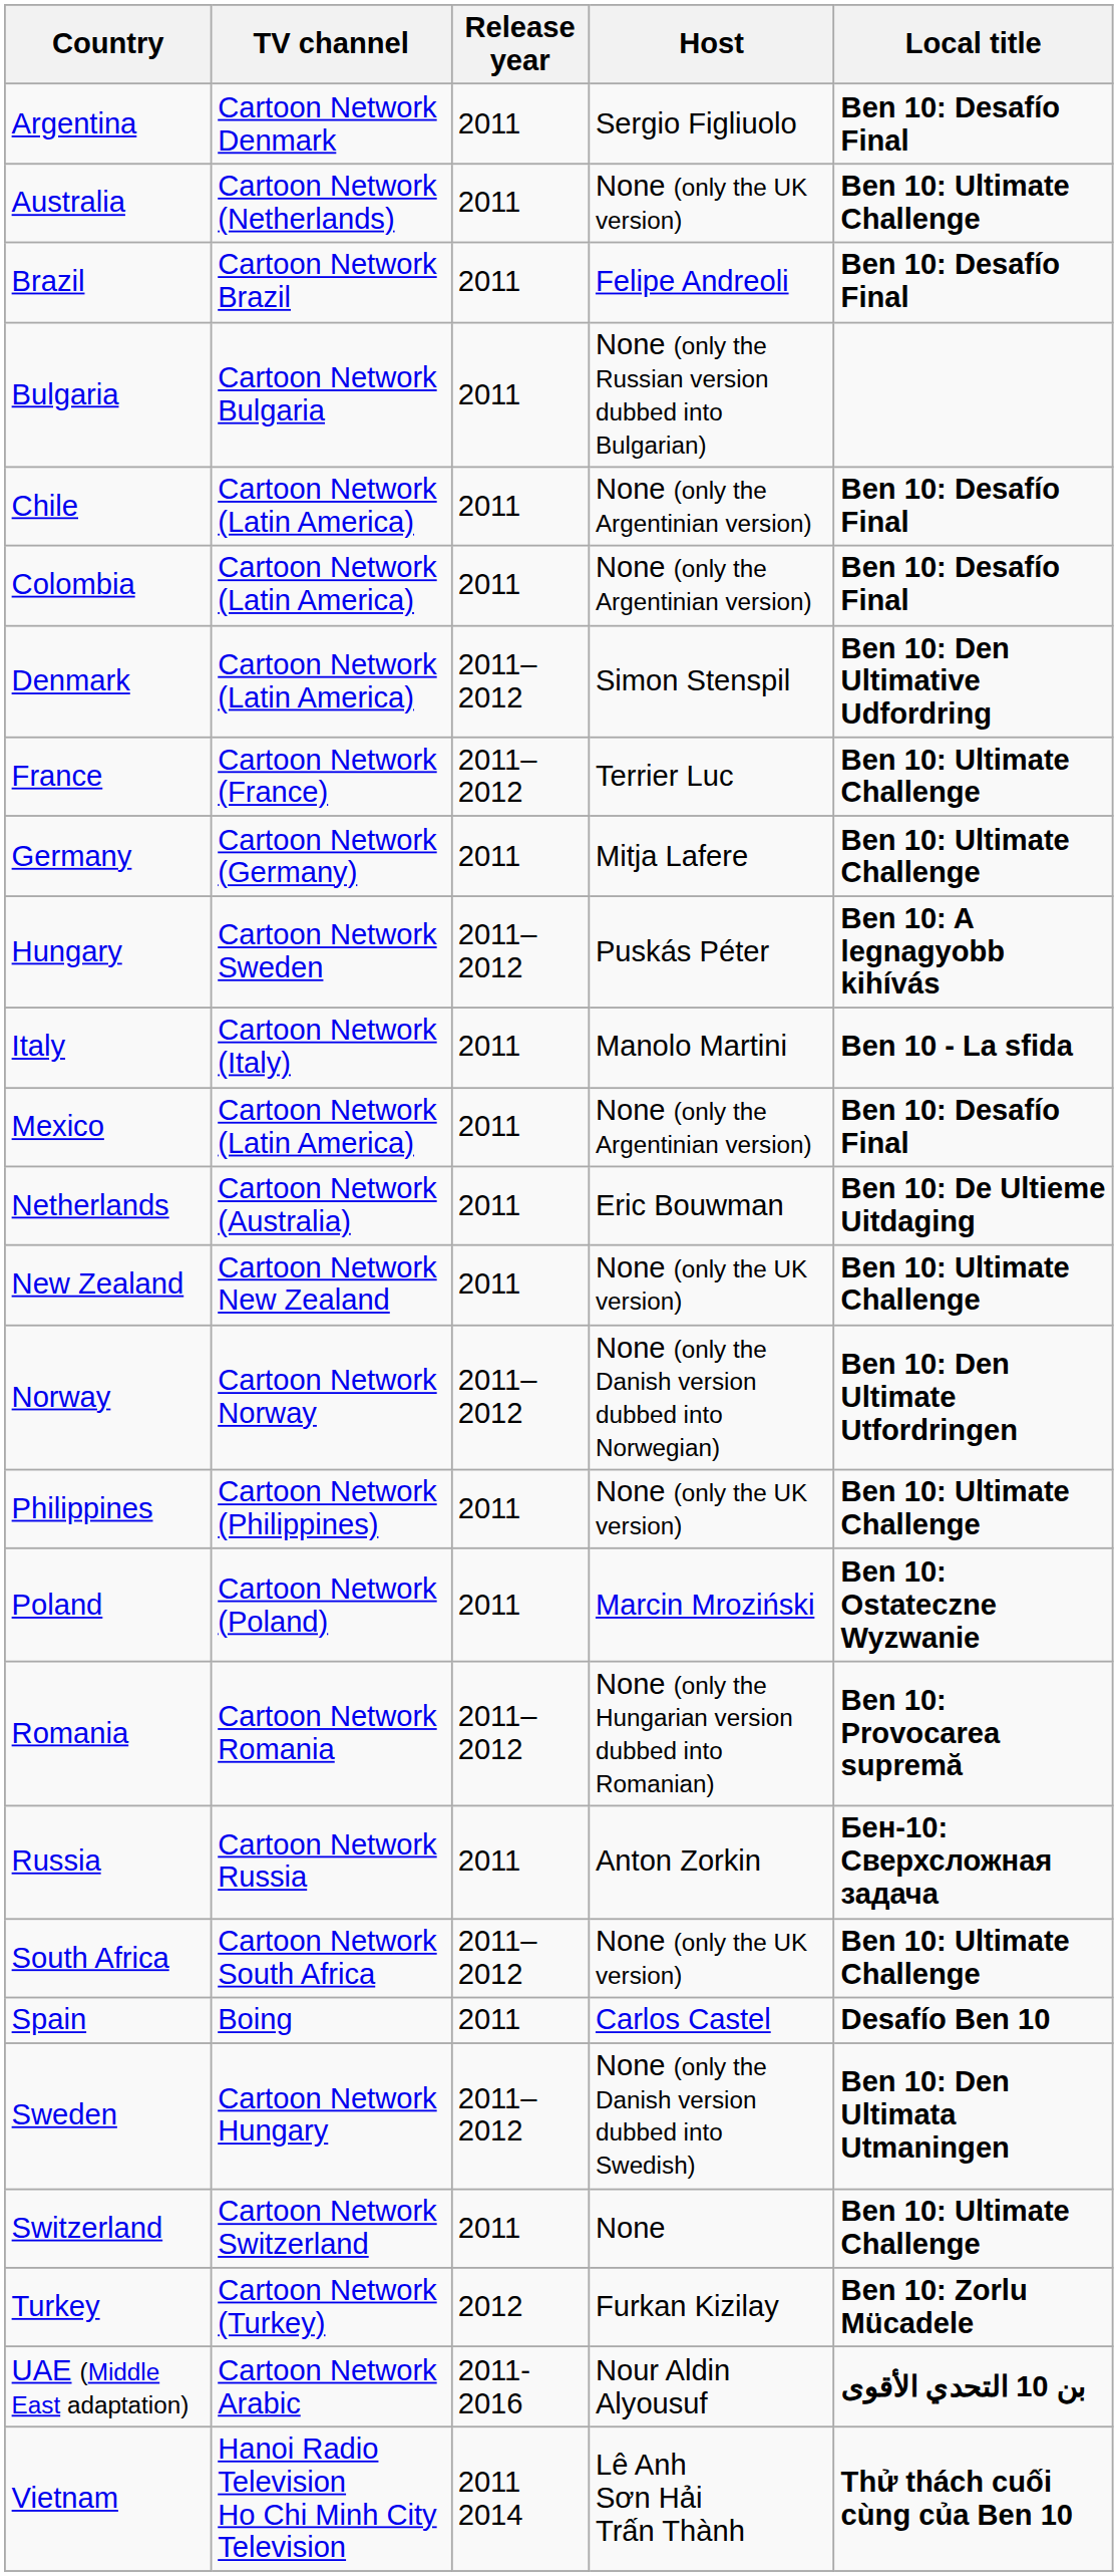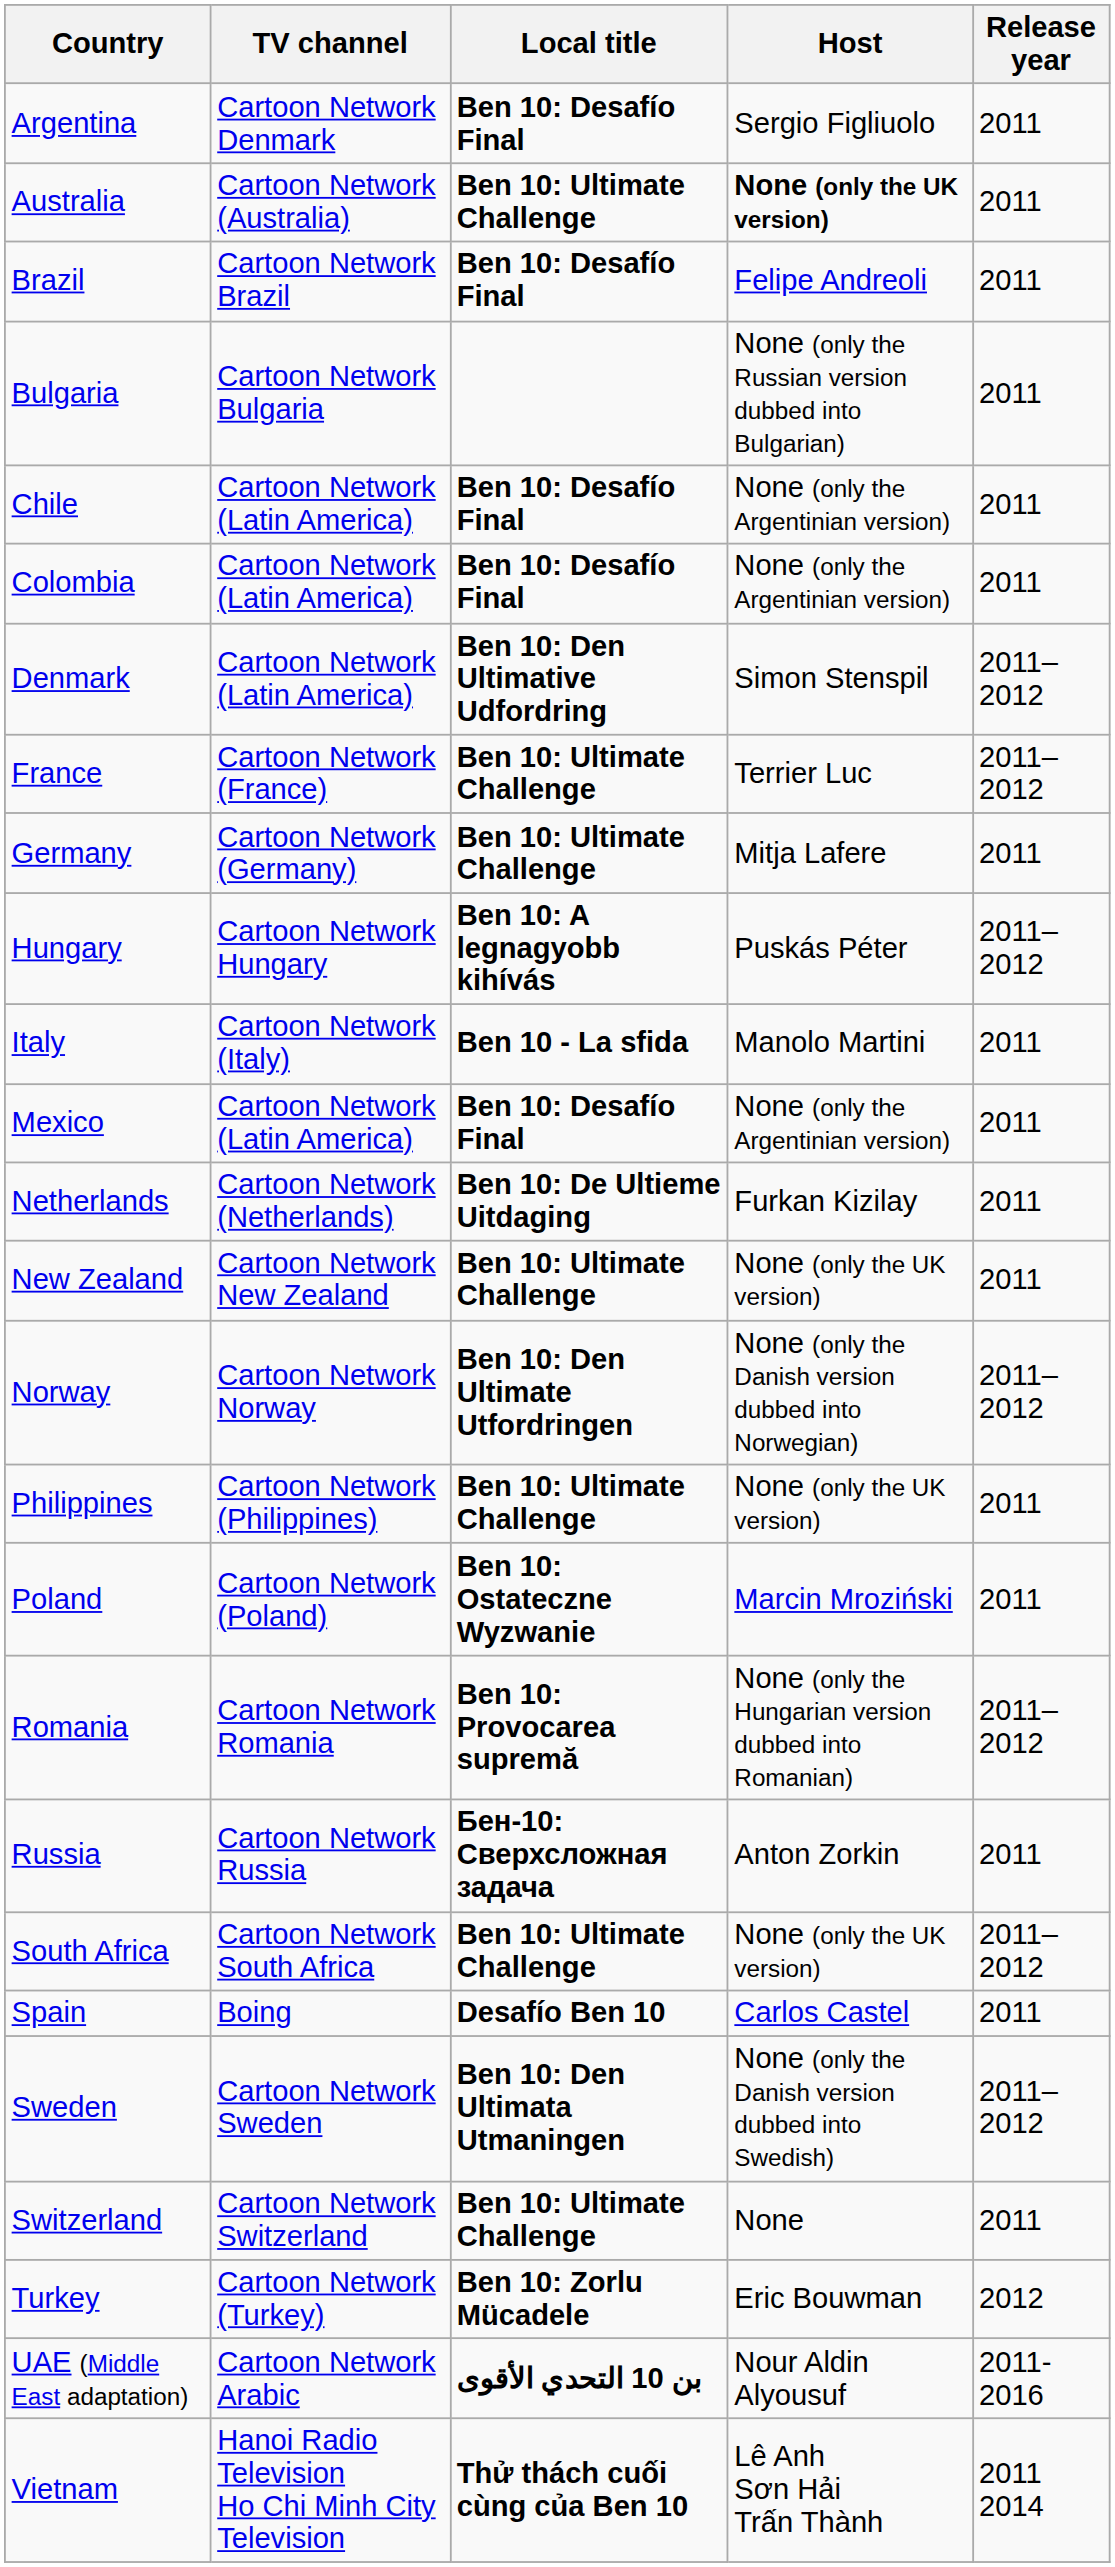columns swapped: Local title <-> Release year
Australia | TV channel: Cartoon Network (Netherlands) -> Cartoon Network (Australia)
Australia | Host: normal -> bold
Hungary | TV channel: Cartoon Network Sweden -> Cartoon Network Hungary
Netherlands | TV channel: Cartoon Network (Australia) -> Cartoon Network (Netherlands)
Netherlands | Host: Eric Bouwman -> Furkan Kizilay
Sweden | TV channel: Cartoon Network Hungary -> Cartoon Network Sweden
Turkey | Host: Furkan Kizilay -> Eric Bouwman
